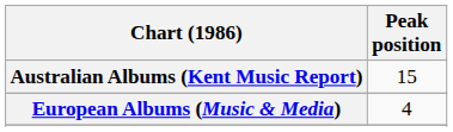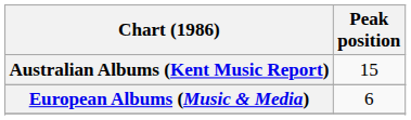European Albums (Music & Media) | Peak position: 4 -> 6
